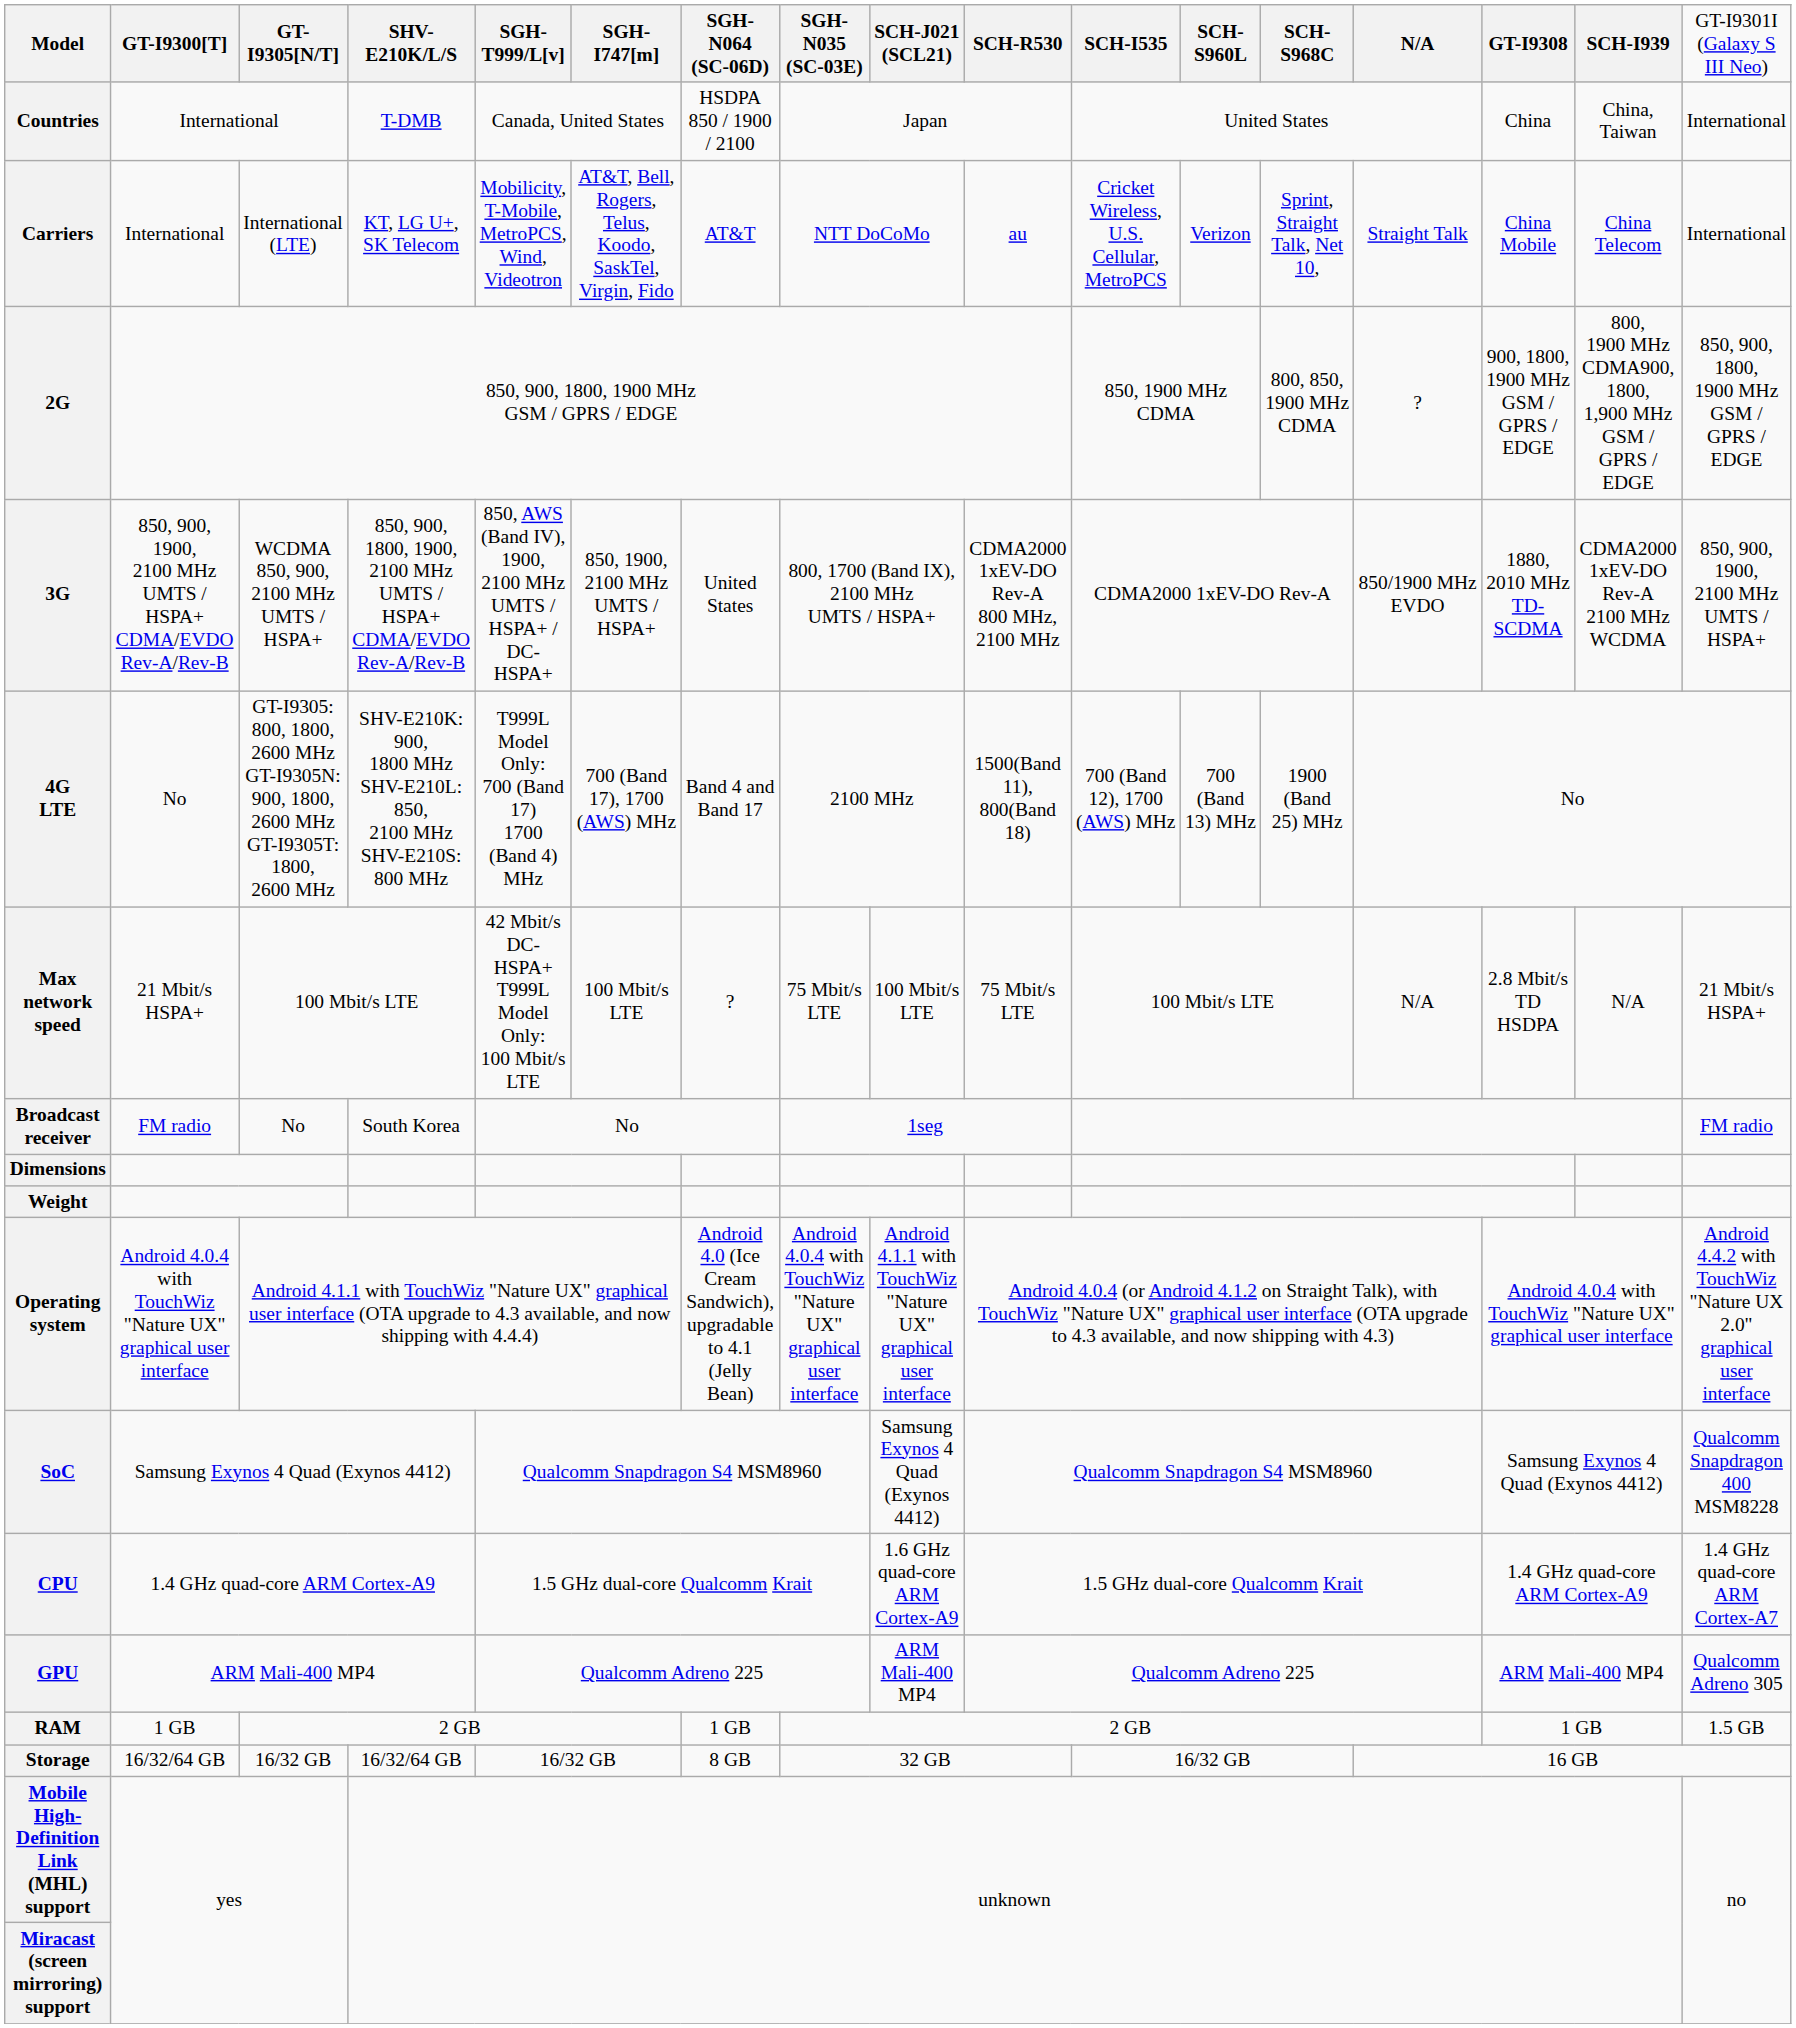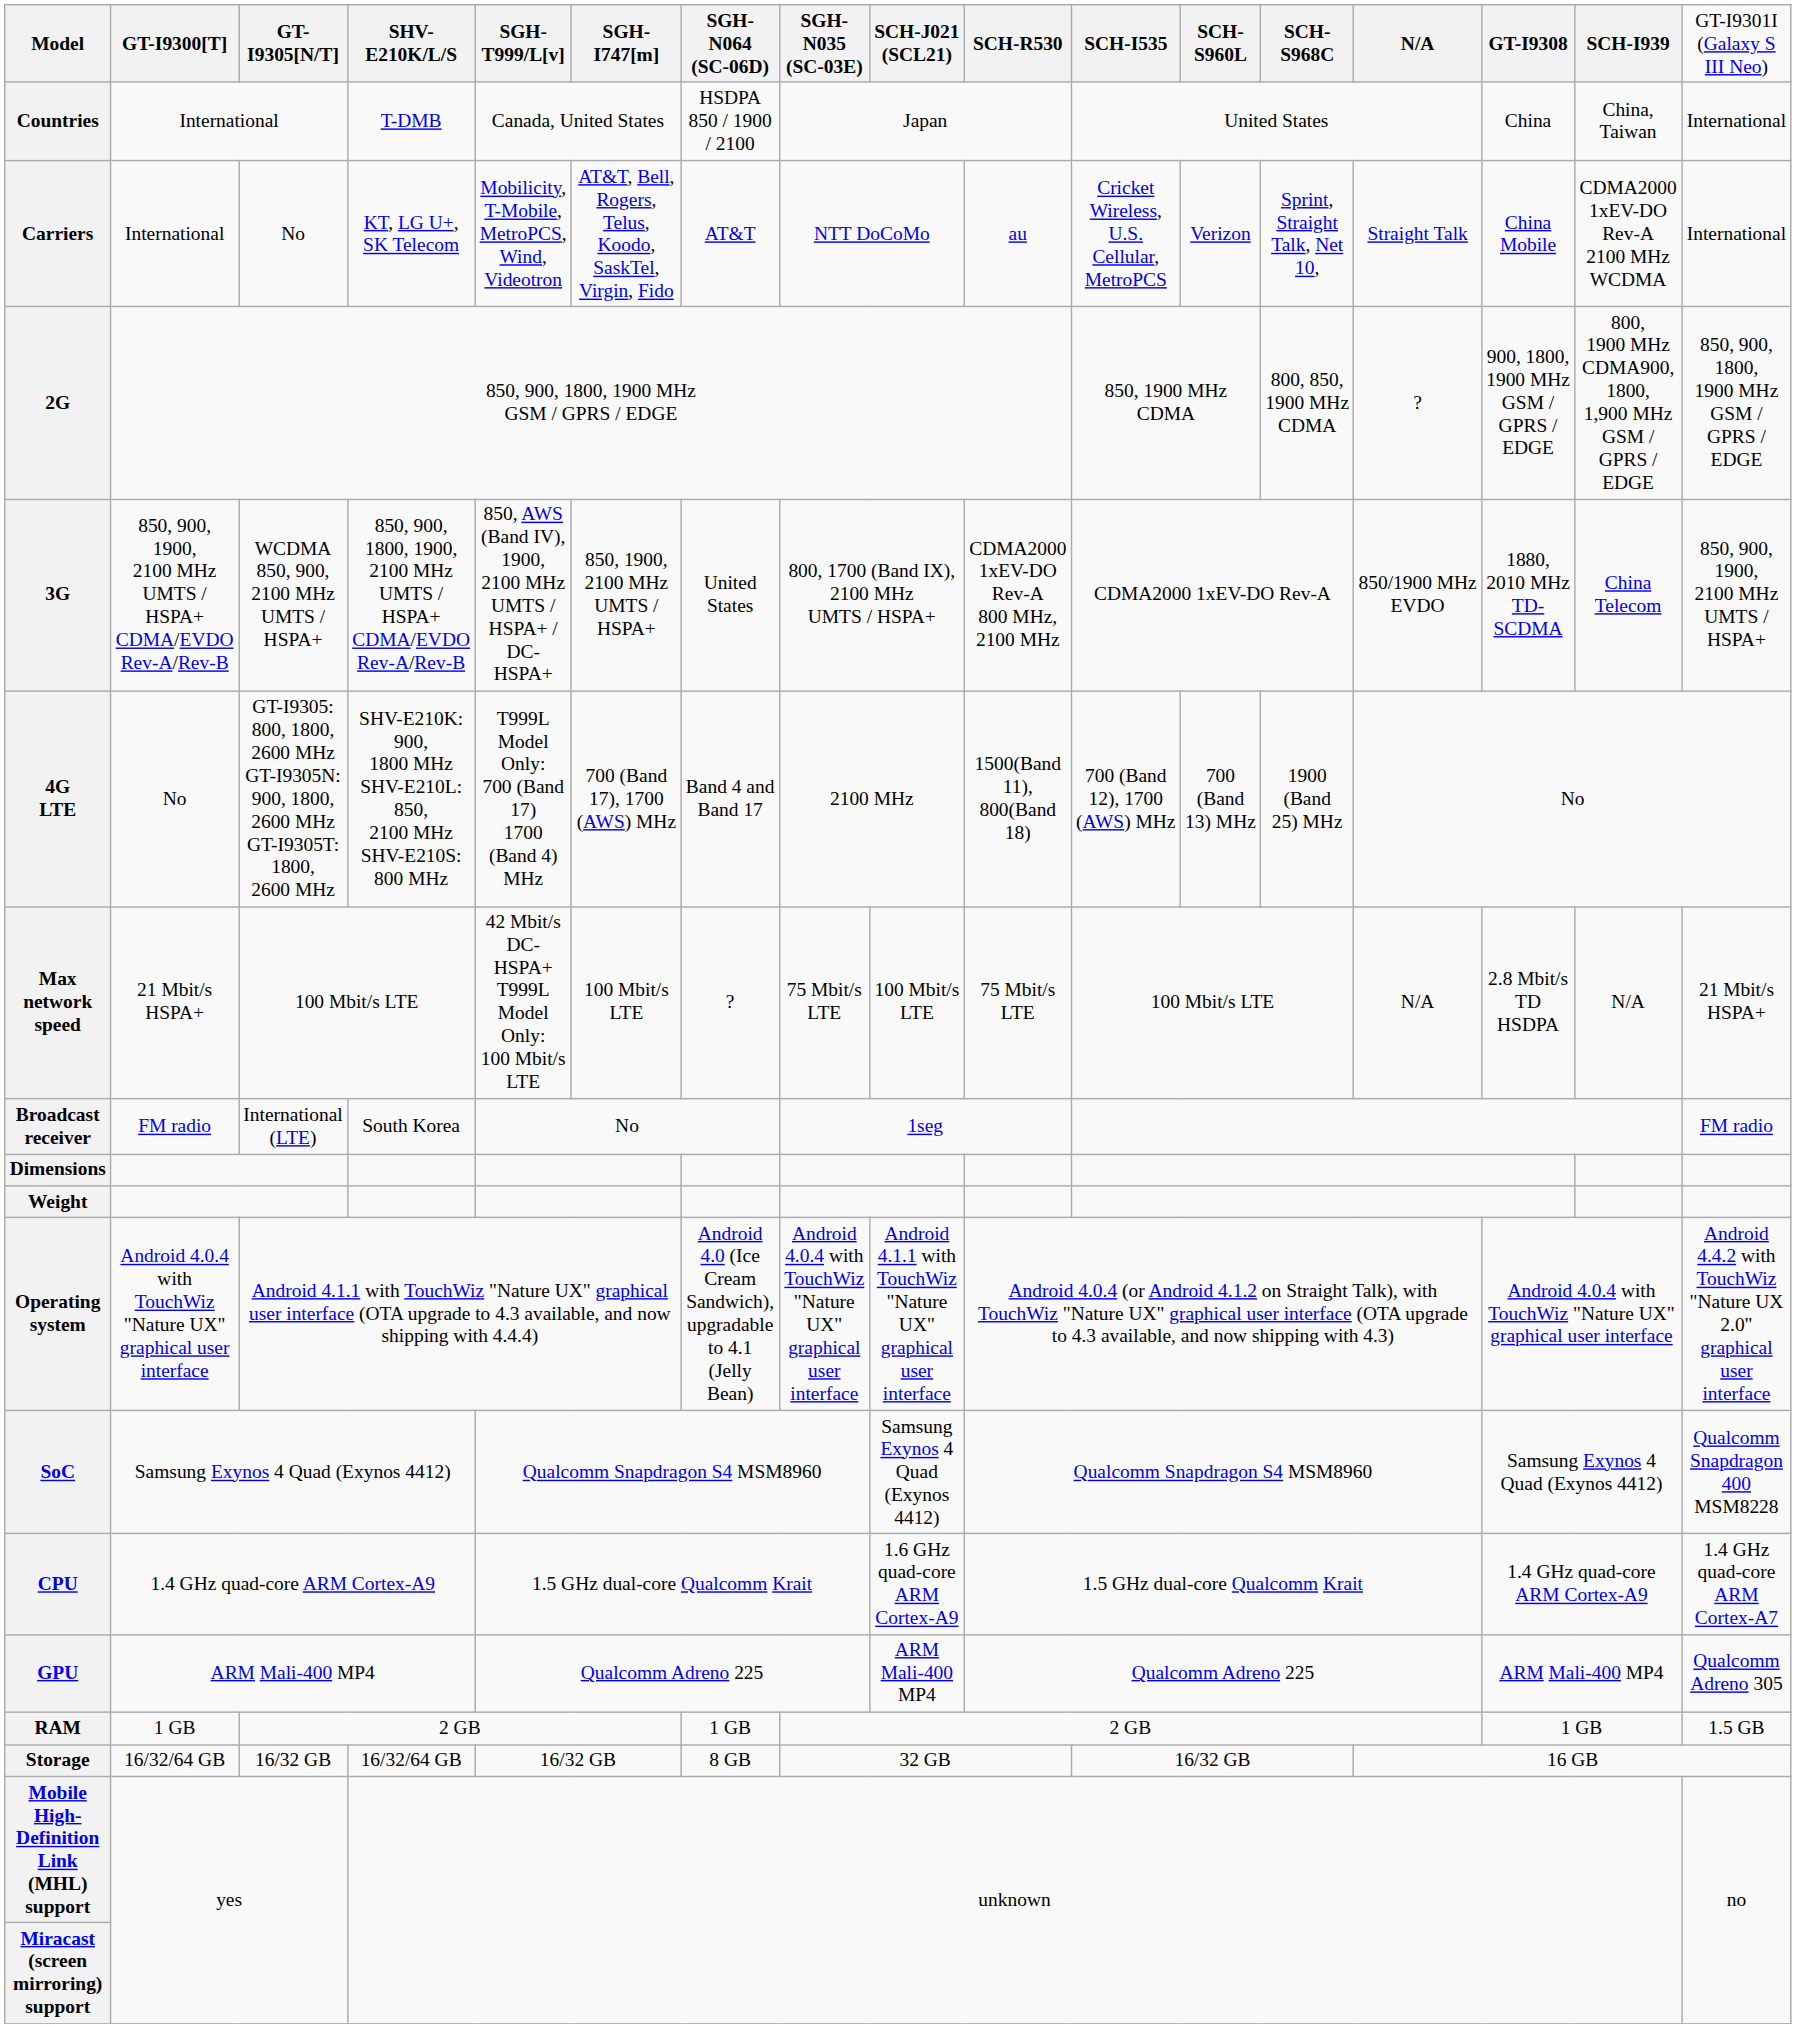Carriers | column 3: International (LTE) -> No
Carriers | column 16: China Telecom -> CDMA2000 1xEV-DO Rev-A 2100 MHz WCDMA
3G | column 16: CDMA2000 1xEV-DO Rev-A 2100 MHz WCDMA -> China Telecom
Broadcast receiver | column 3: No -> International (LTE)
